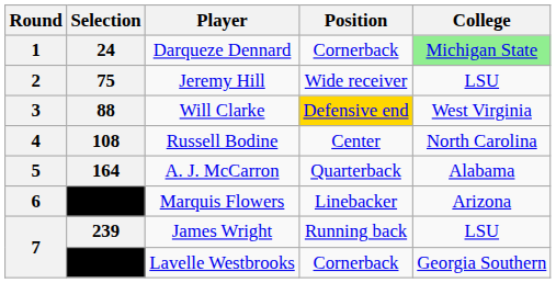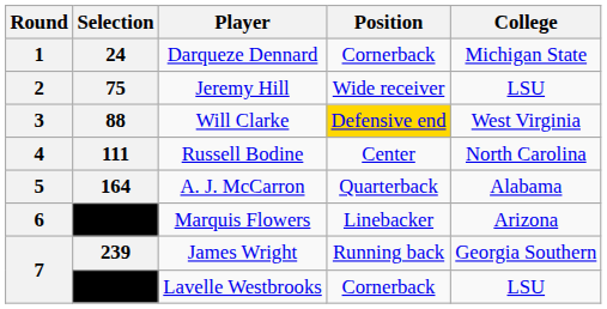Darqueze Dennard | College: lightgreen background -> no background
Russell Bodine | Selection: 108 -> 111
James Wright | College: LSU -> Georgia Southern
Lavelle Westbrooks | College: Georgia Southern -> LSU
